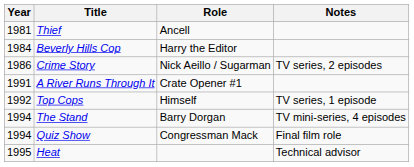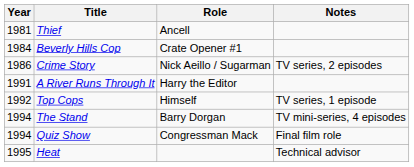Beverly Hills Cop | Role: Harry the Editor -> Crate Opener #1
A River Runs Through It | Role: Crate Opener #1 -> Harry the Editor
